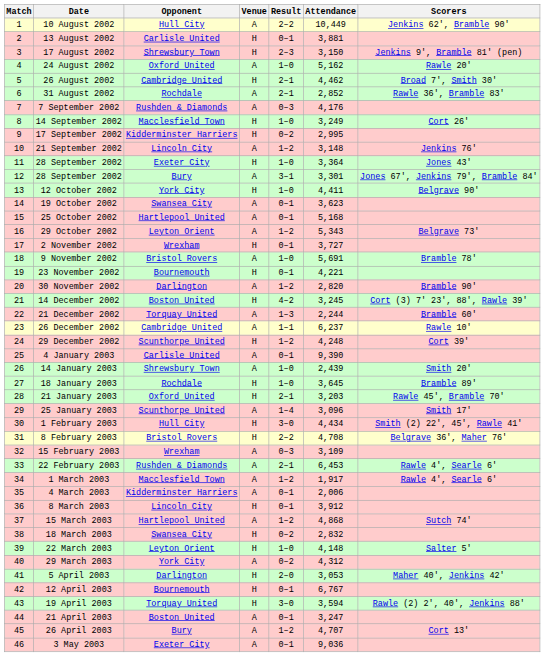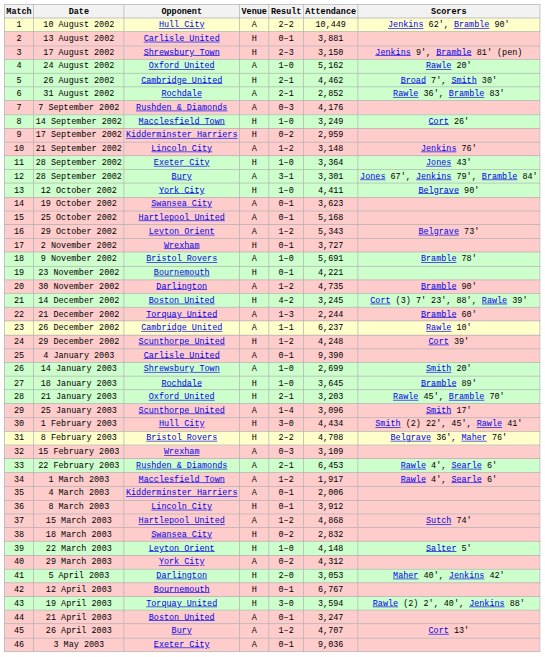17 September 2002 | Attendance: 2,995 -> 2,959
30 November 2002 | Attendance: 2,820 -> 4,735
14 January 2003 | Attendance: 2,439 -> 2,699
